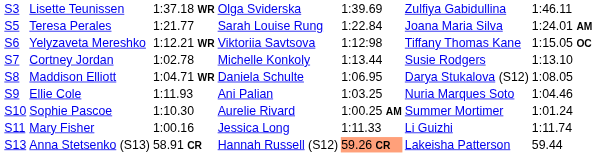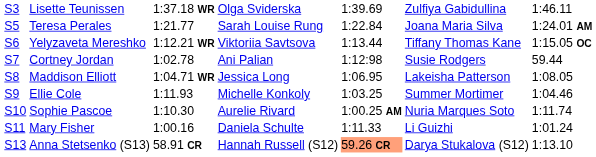Yelyzaveta Mereshko | column 5: 1:12:98 -> 1:13.44
Cortney Jordan | column 4: Michelle Konkoly -> Ani Palian
Cortney Jordan | column 5: 1:13.44 -> 1:12:98
Cortney Jordan | column 7: 1:13.10 -> 59.44
Maddison Elliott | column 4: Daniela Schulte -> Jessica Long
Maddison Elliott | column 6: Darya Stukalova (S12) -> Lakeisha Patterson
Ellie Cole | column 4: Ani Palian -> Michelle Konkoly
Ellie Cole | column 6: Nuria Marques Soto -> Summer Mortimer
Sophie Pascoe | column 6: Summer Mortimer -> Nuria Marques Soto
Sophie Pascoe | column 7: 1:01.24 -> 1:11.74
Mary Fisher | column 4: Jessica Long -> Daniela Schulte
Mary Fisher | column 7: 1:11.74 -> 1:01.24
Anna Stetsenko (S13) | column 6: Lakeisha Patterson -> Darya Stukalova (S12)
Anna Stetsenko (S13) | column 7: 59.44 -> 1:13.10
